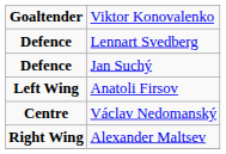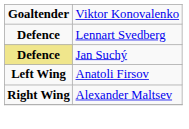Jan Suchý | column 1: no background -> khaki background
- row: Centre | Václav Nedomanský
